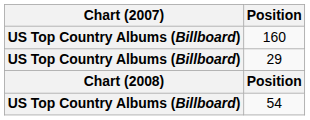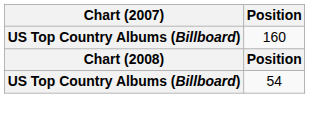- row: US Top Country Albums (Billboard) | 29
